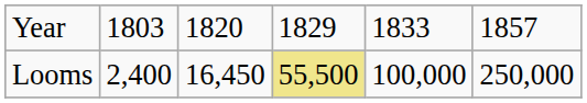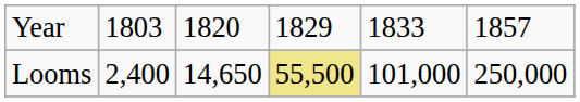Looms | column 3: 16,450 -> 14,650
Looms | column 5: 100,000 -> 101,000
